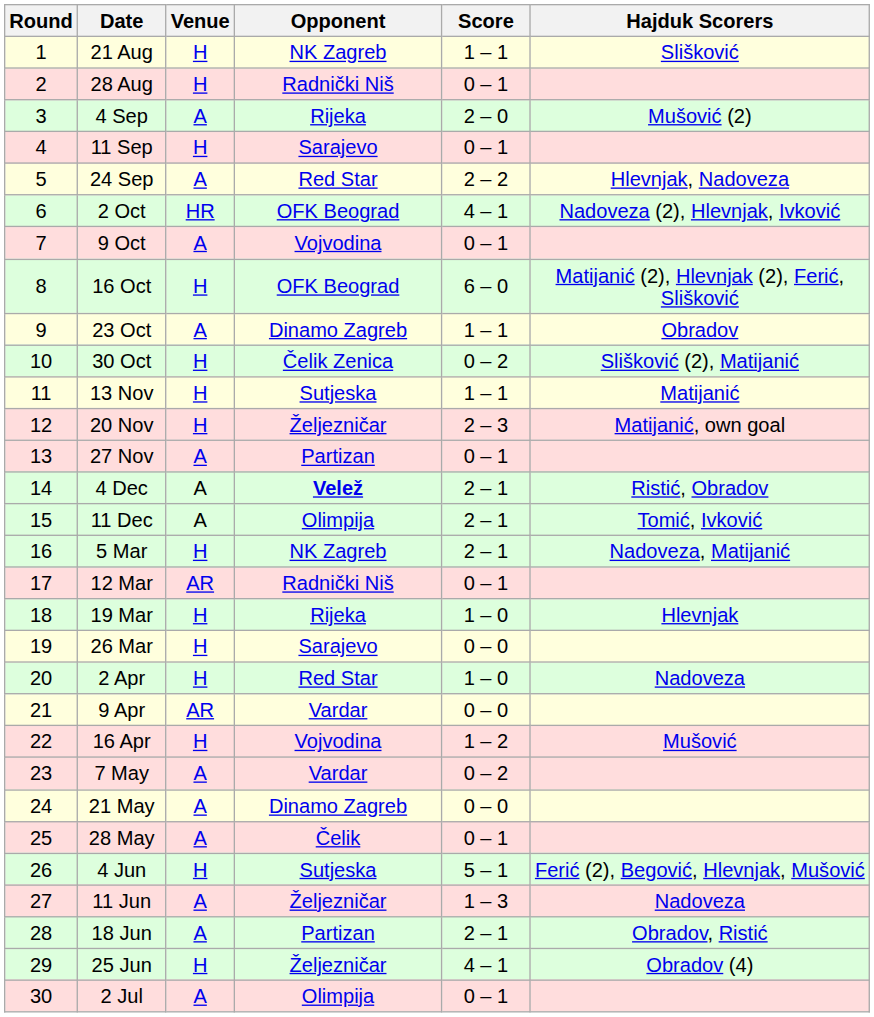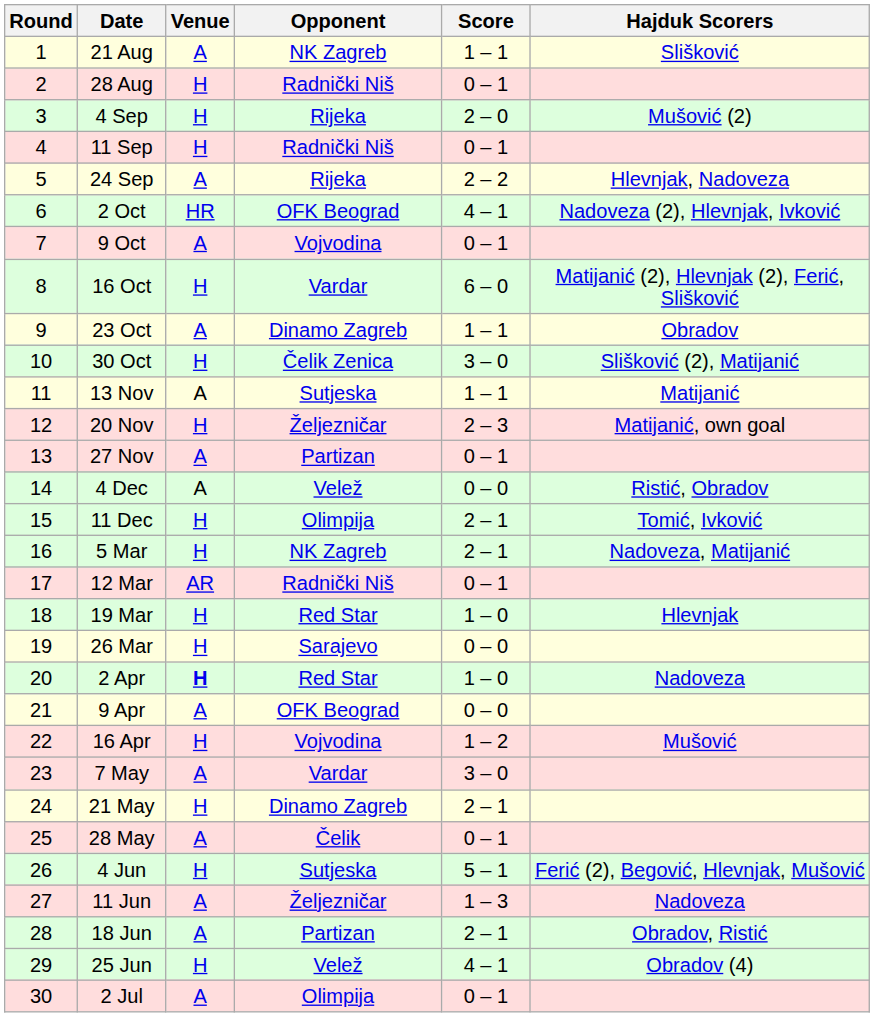21 Aug | Venue: H -> A
4 Sep | Venue: A -> H
11 Sep | Opponent: Sarajevo -> Radnički Niš
24 Sep | Opponent: Red Star -> Rijeka
16 Oct | Opponent: OFK Beograd -> Vardar
30 Oct | Score: 0 – 2 -> 3 – 0
13 Nov | Venue: H -> A
4 Dec | Opponent: bold -> normal
4 Dec | Score: 2 – 1 -> 0 – 0
11 Dec | Venue: A -> H
19 Mar | Opponent: Rijeka -> Red Star
2 Apr | Venue: normal -> bold
9 Apr | Venue: AR -> A
9 Apr | Opponent: Vardar -> OFK Beograd
7 May | Score: 0 – 2 -> 3 – 0
21 May | Venue: A -> H
21 May | Score: 0 – 0 -> 2 – 1
25 Jun | Opponent: Željezničar -> Velež
